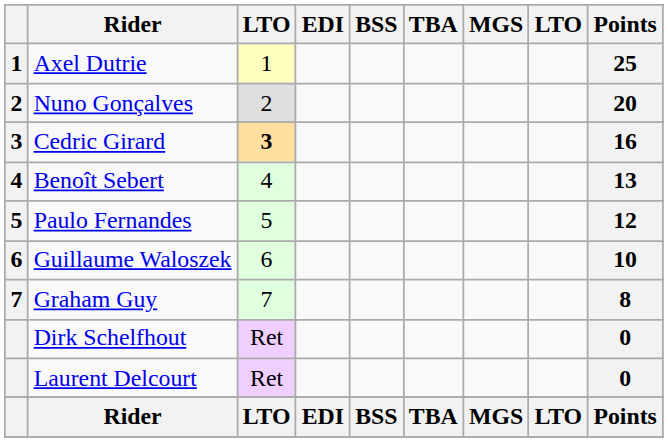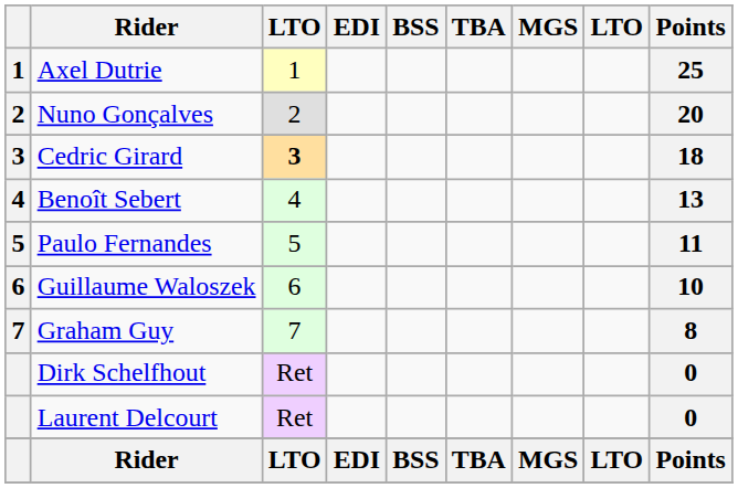Cedric Girard | Points: 16 -> 18
Paulo Fernandes | Points: 12 -> 11
